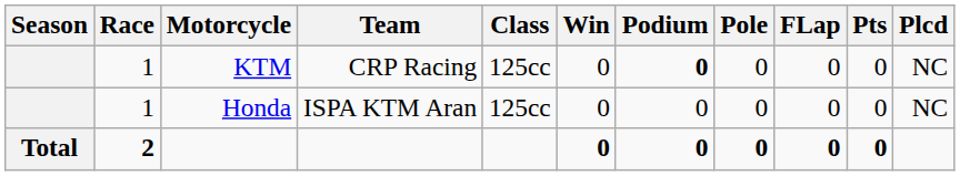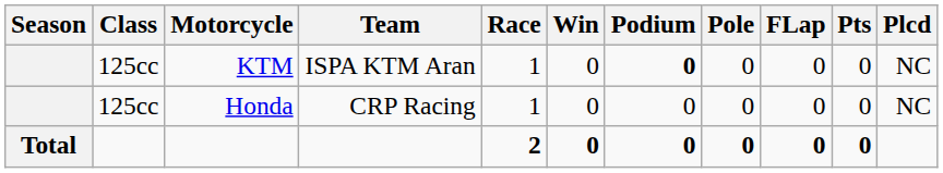columns swapped: Class <-> Race
KTM | Team: CRP Racing -> ISPA KTM Aran
Honda | Team: ISPA KTM Aran -> CRP Racing
